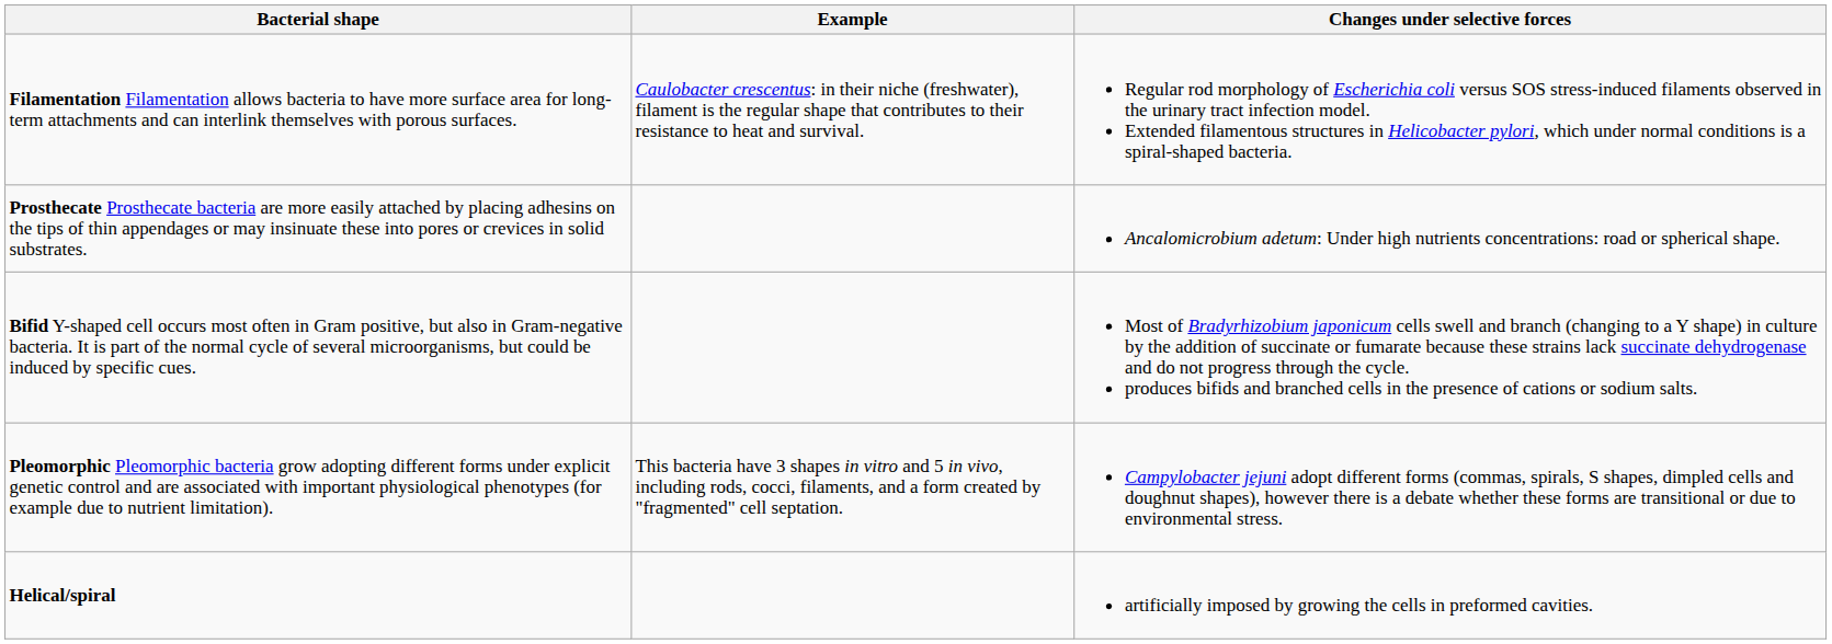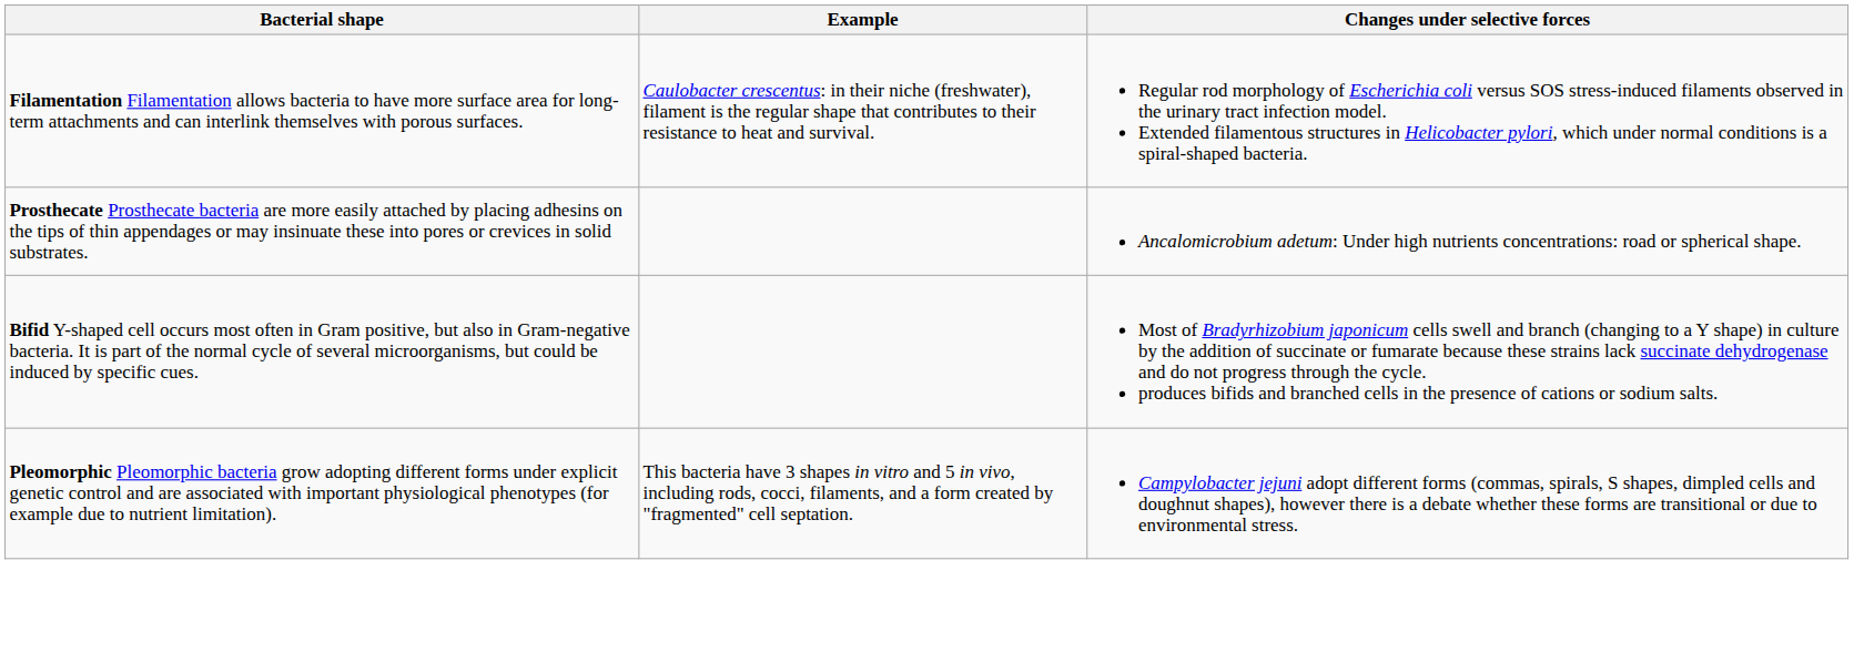- row: Helical/spiral | artificially imposed by growing the cells in preformed cavities.
